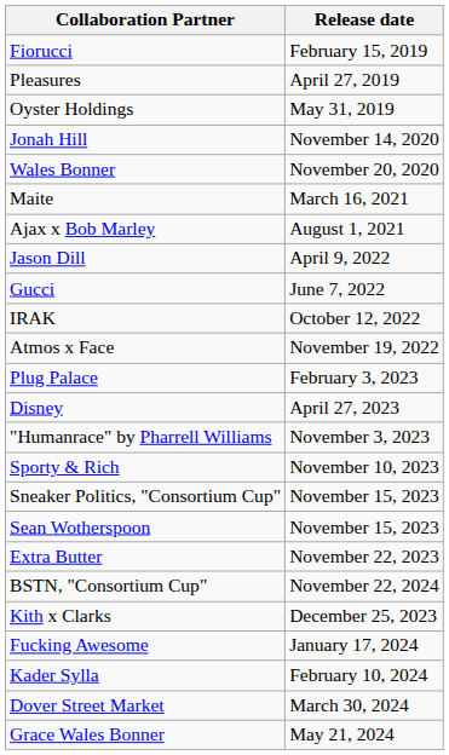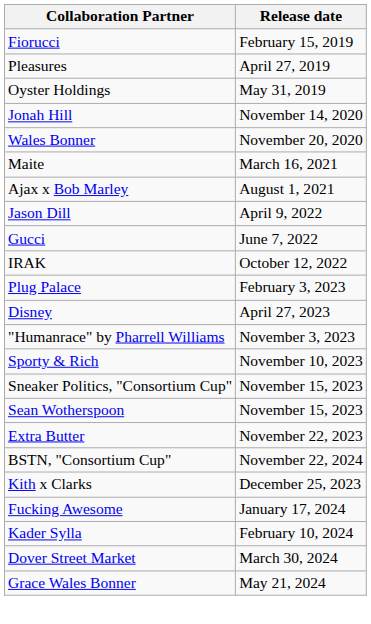- row: Atmos x Face | November 19, 2022
